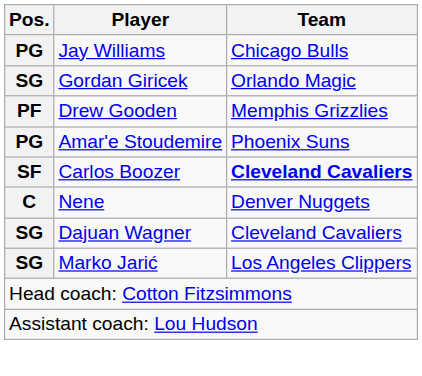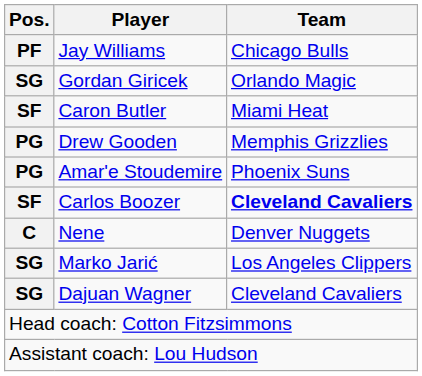Jay Williams | Pos.: PG -> PF
+ row: SF | Caron Butler | Miami Heat
Drew Gooden | Pos.: PF -> PG
rows swapped: Marko Jarić <-> Dajuan Wagner
